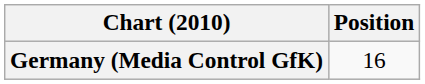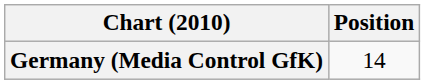Germany (Media Control GfK) | Position: 16 -> 14
